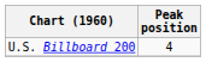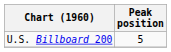U.S. Billboard 200 | Peak position: 4 -> 5
